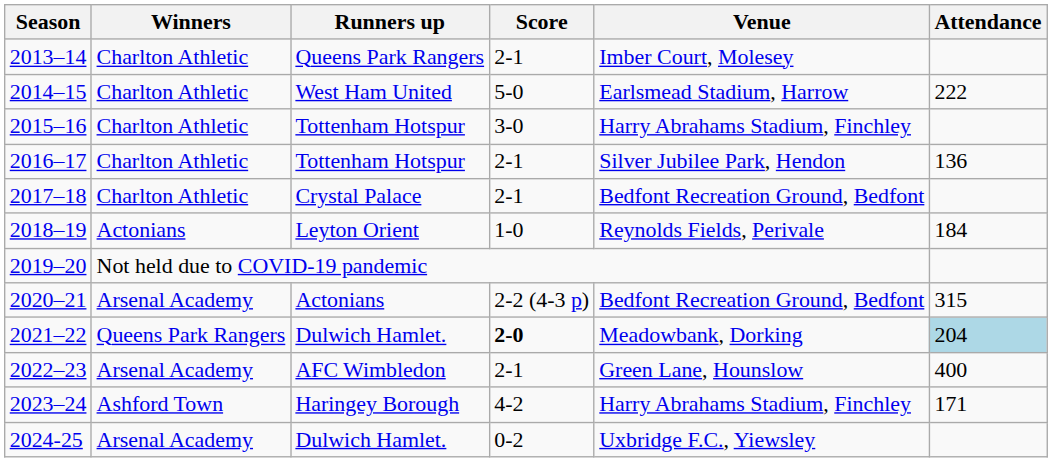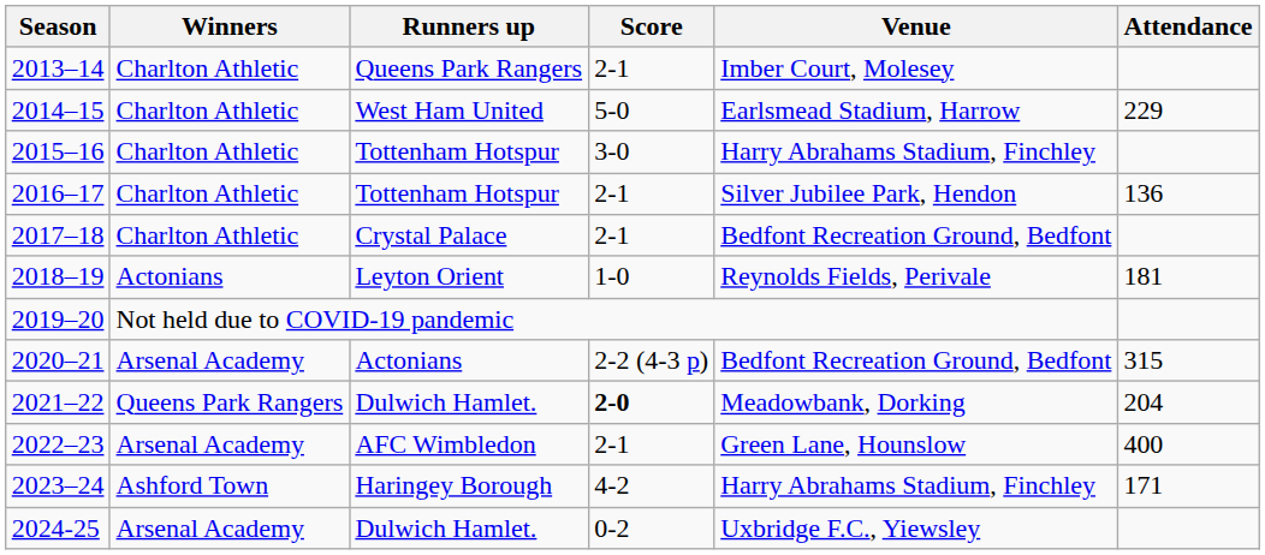2014–15 | Attendance: 222 -> 229
2018–19 | Attendance: 184 -> 181
2021–22 | Attendance: lightblue background -> no background
